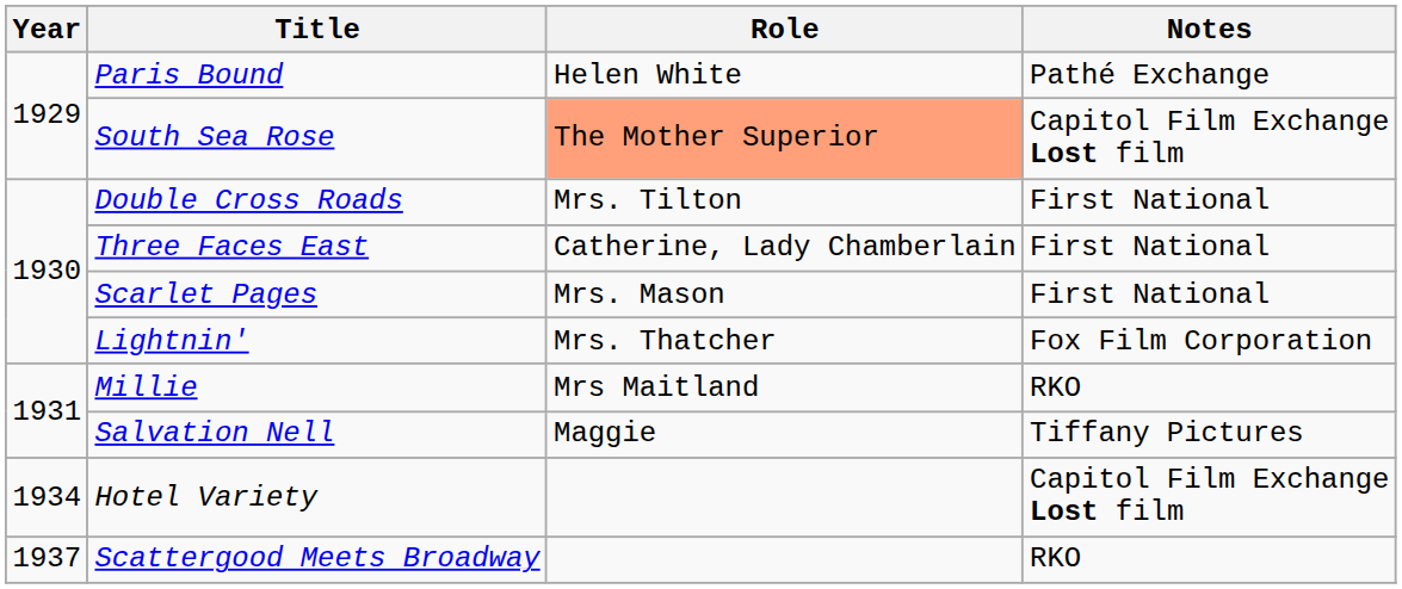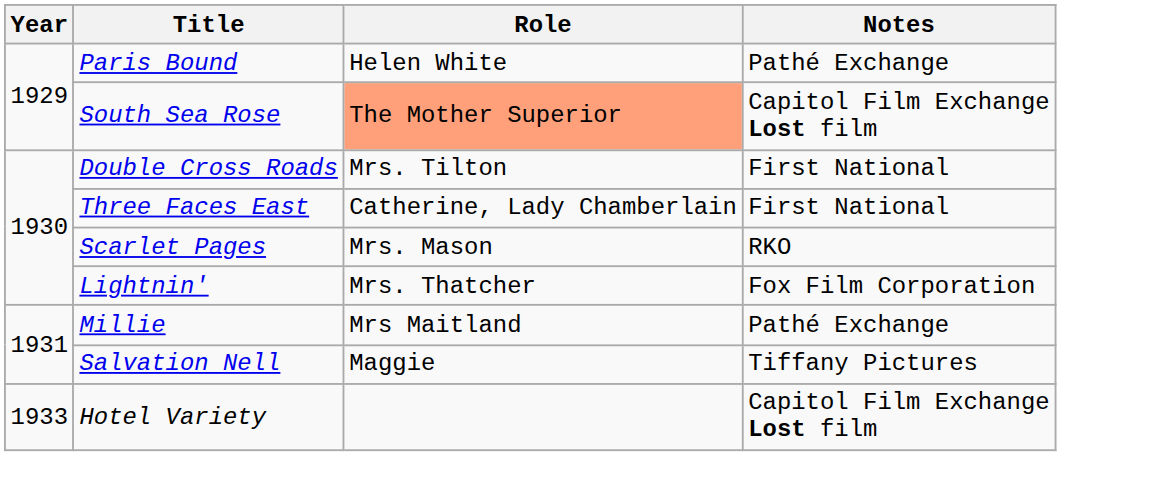Scarlet Pages | Notes: First National -> RKO
Millie | Notes: RKO -> Pathé Exchange
Hotel Variety | Year: 1934 -> 1933
- row: 1937 | Scattergood Meets Broadway | RKO
